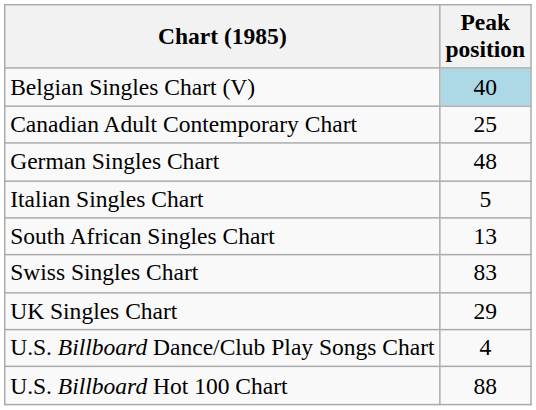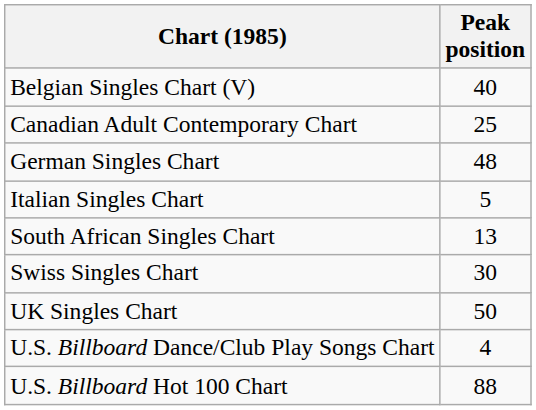Belgian Singles Chart (V) | Peak position: lightblue background -> no background
Swiss Singles Chart | Peak position: 83 -> 30
UK Singles Chart | Peak position: 29 -> 50
